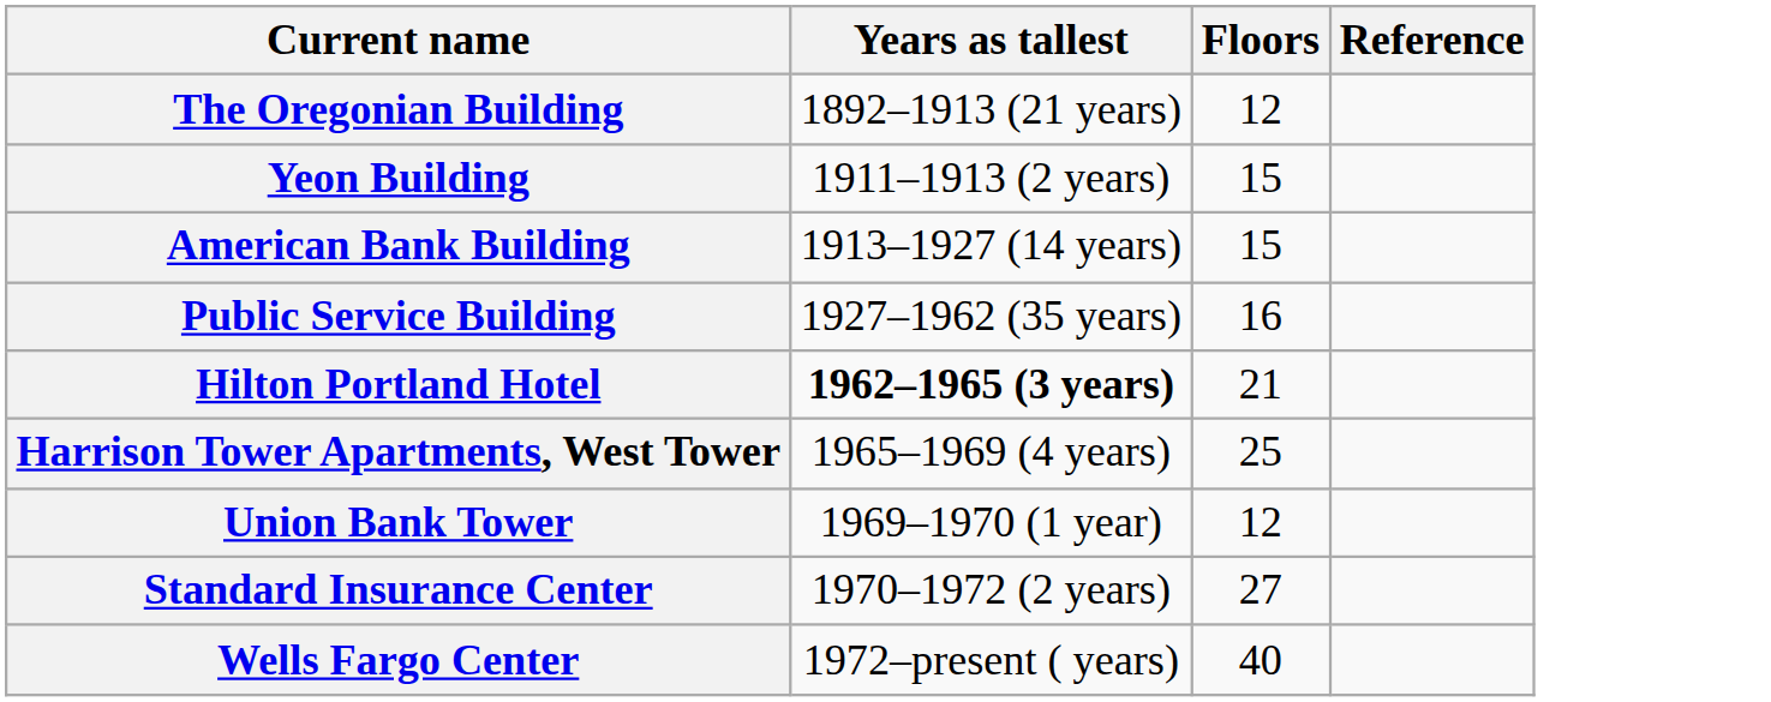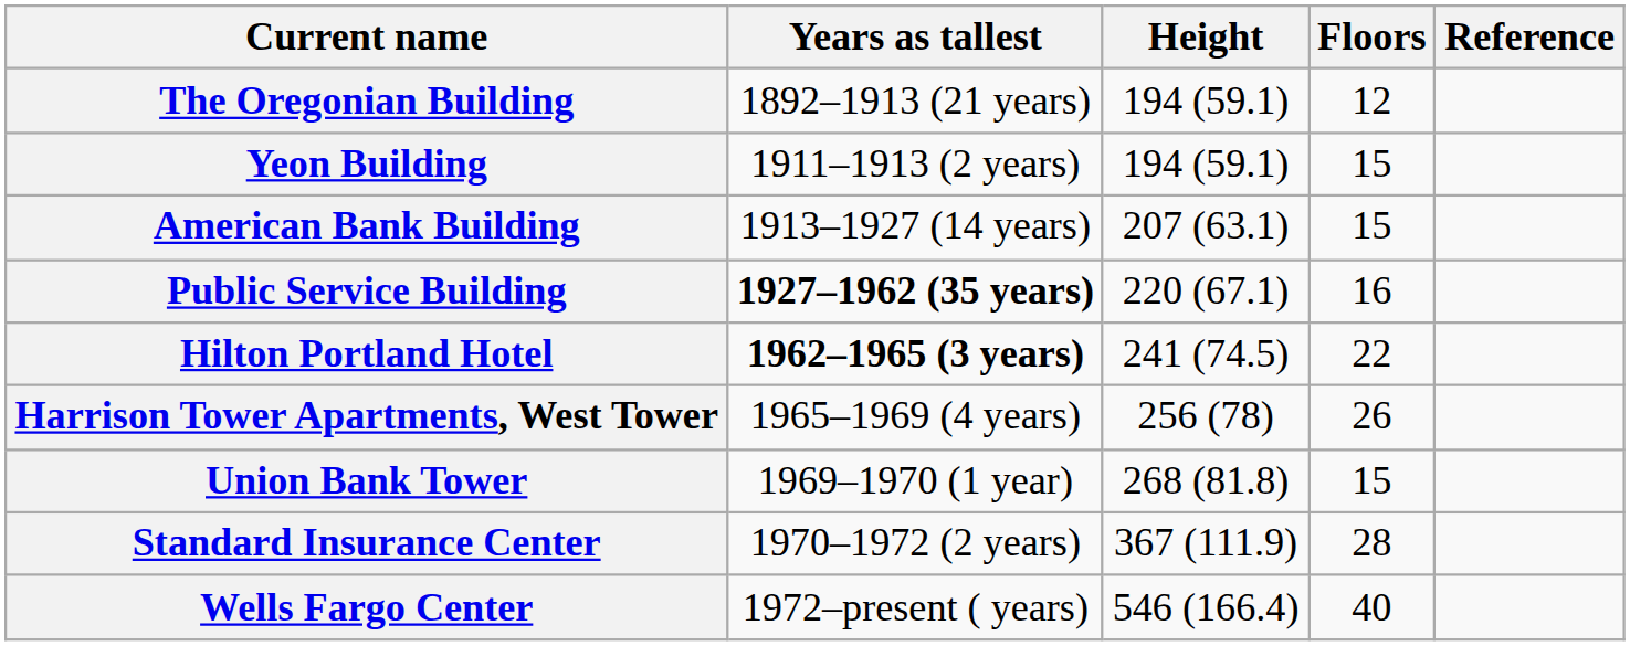+ column: Height | 194 (59.1) | 194 (59.1) | 207 (63.1) | 220 (67.1) | 241 (74.5) | 256 (78) | 268 (81.8) | 367 (111.9) | 546 (166.4)
Public Service Building | Years as tallest: normal -> bold
Hilton Portland Hotel | Floors: 21 -> 22
Harrison Tower Apartments, West Tower | Floors: 25 -> 26
Union Bank Tower | Floors: 12 -> 15
Standard Insurance Center | Floors: 27 -> 28
